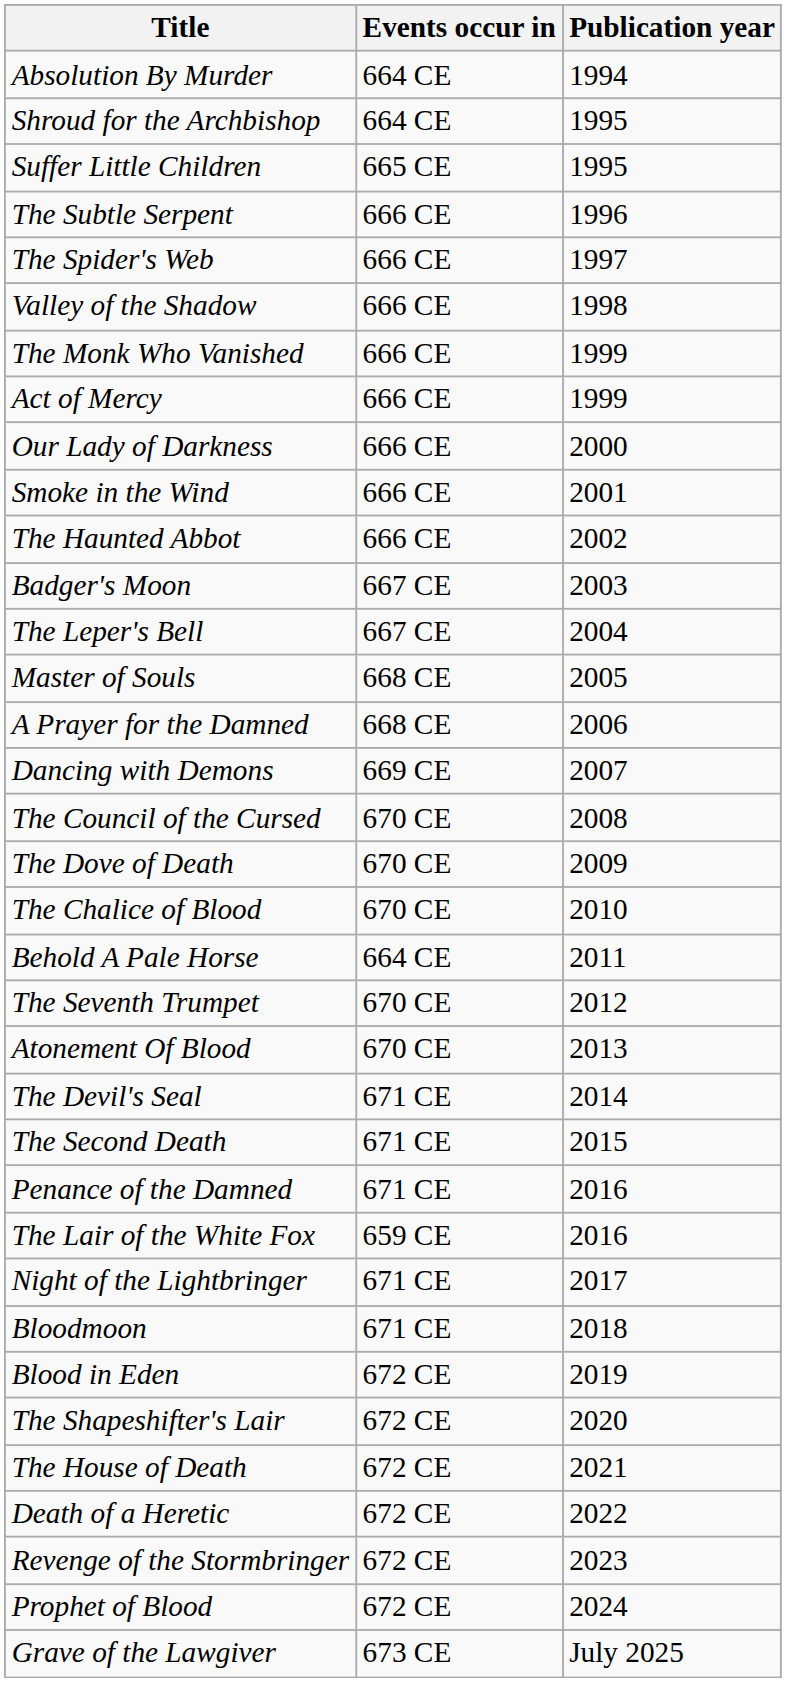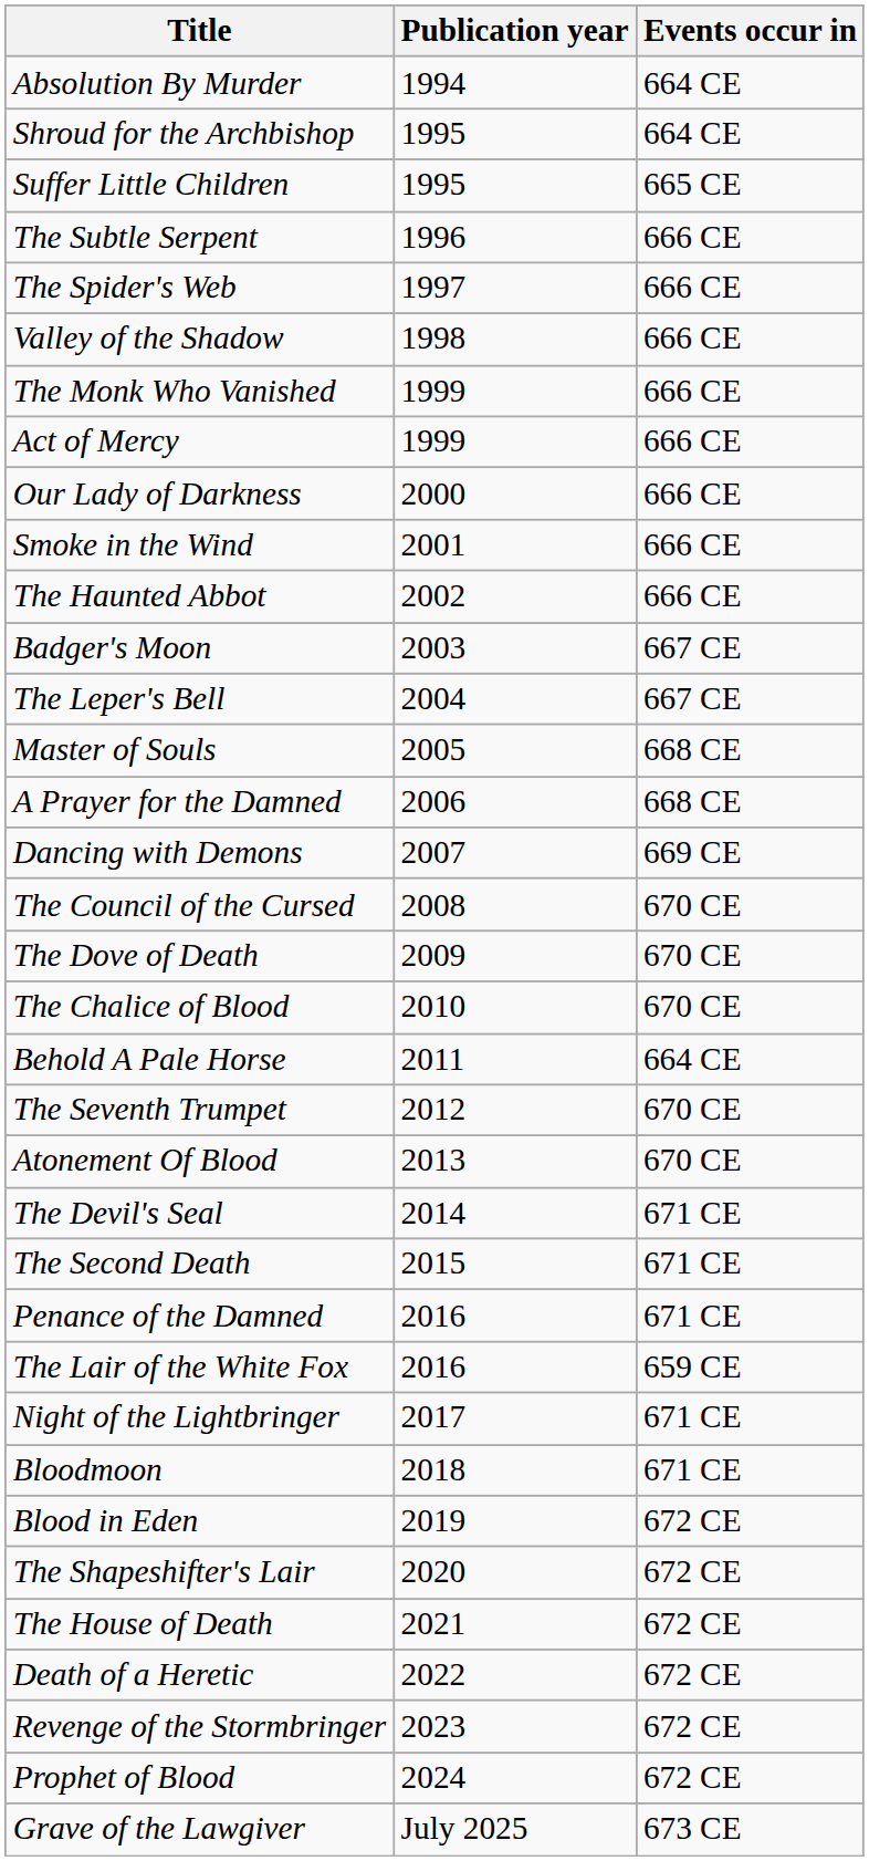columns swapped: Publication year <-> Events occur in
